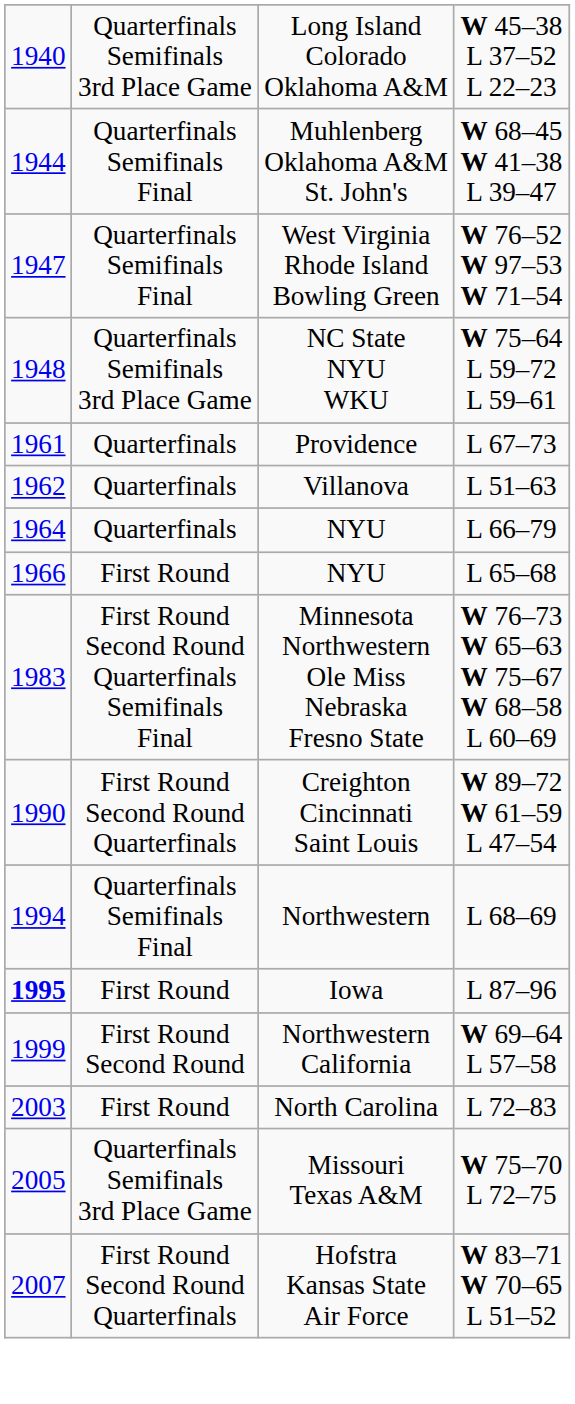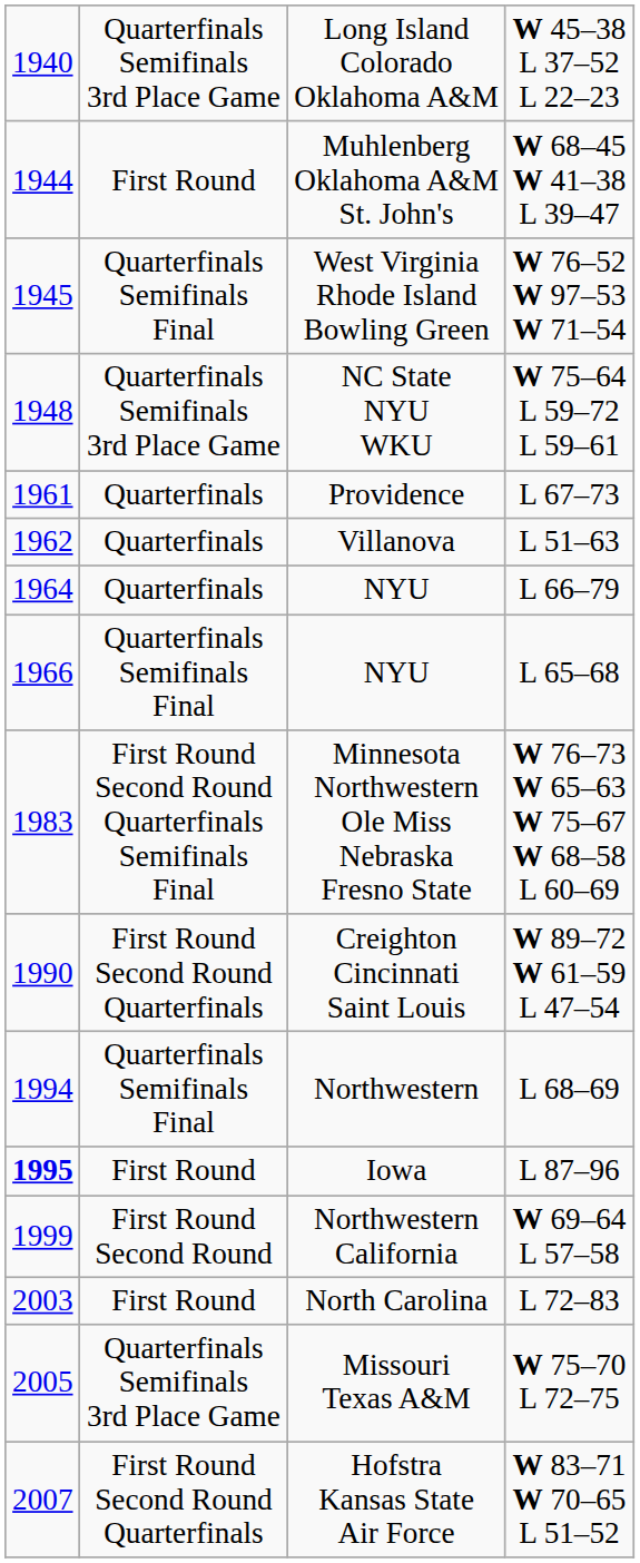W 68–45 W 41–38 L 39–47 | column 2: Quarterfinals Semifinals Final -> First Round
W 76–52 W 97–53 W 71–54 | column 1: 1947 -> 1945
L 65–68 | column 2: First Round -> Quarterfinals Semifinals Final
